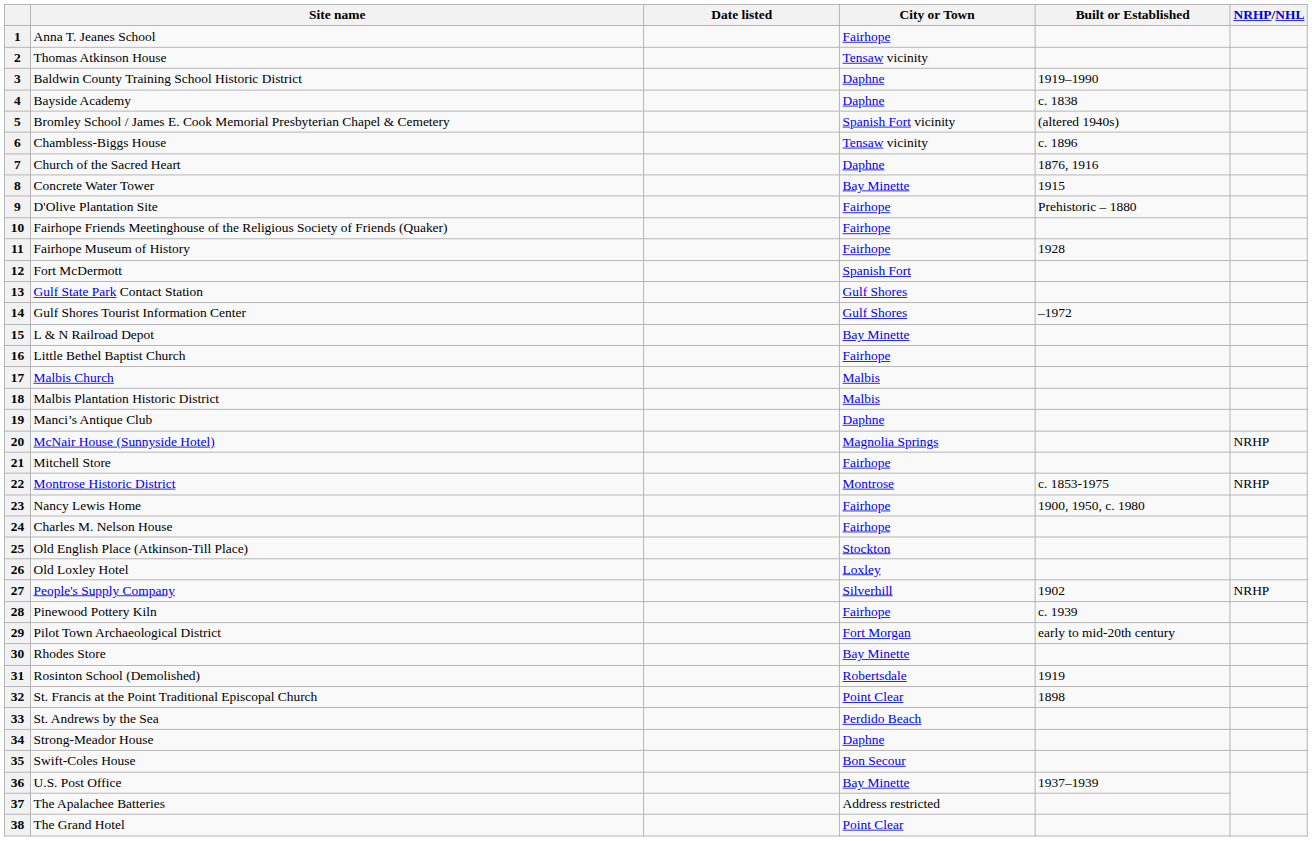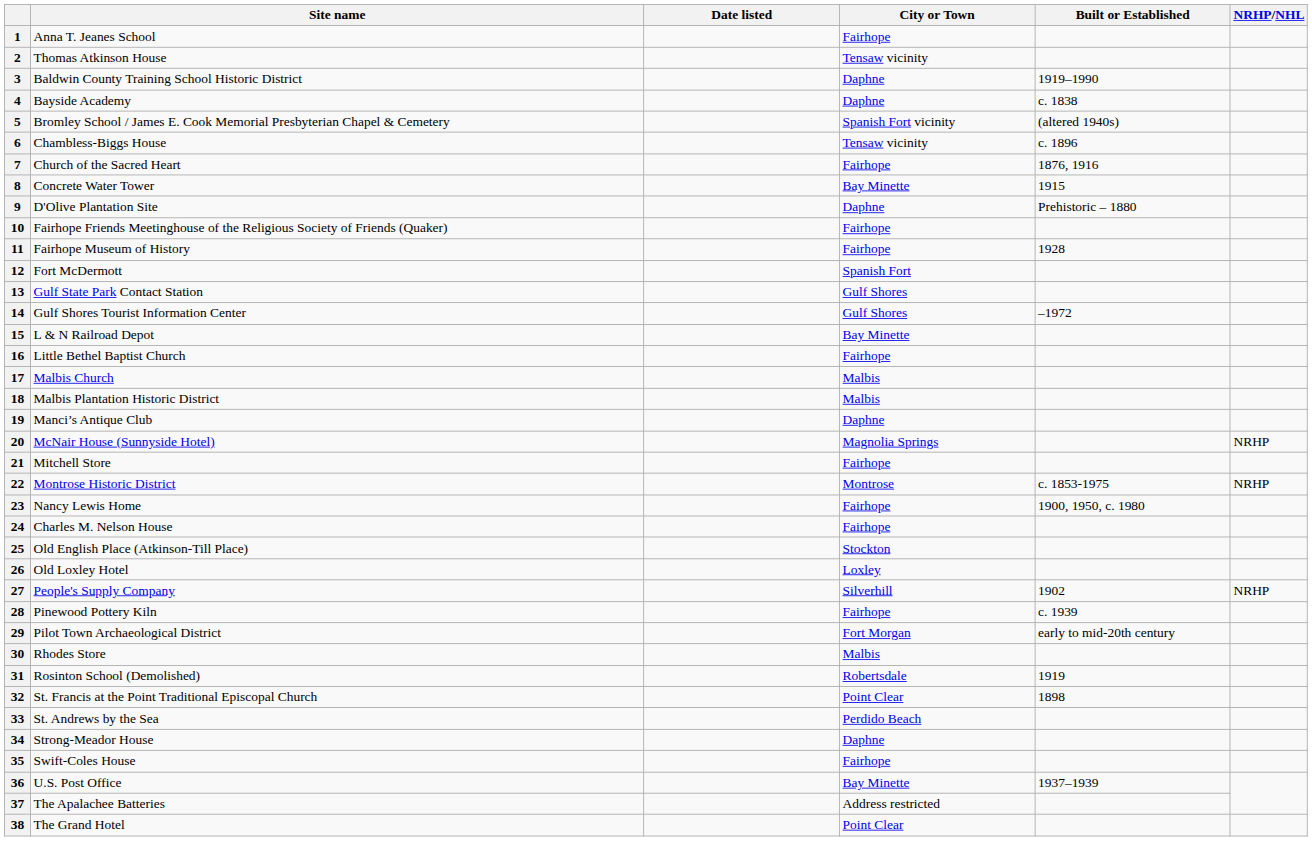7 | City or Town: Daphne -> Fairhope
9 | City or Town: Fairhope -> Daphne
30 | City or Town: Bay Minette -> Malbis
35 | City or Town: Bon Secour -> Fairhope
